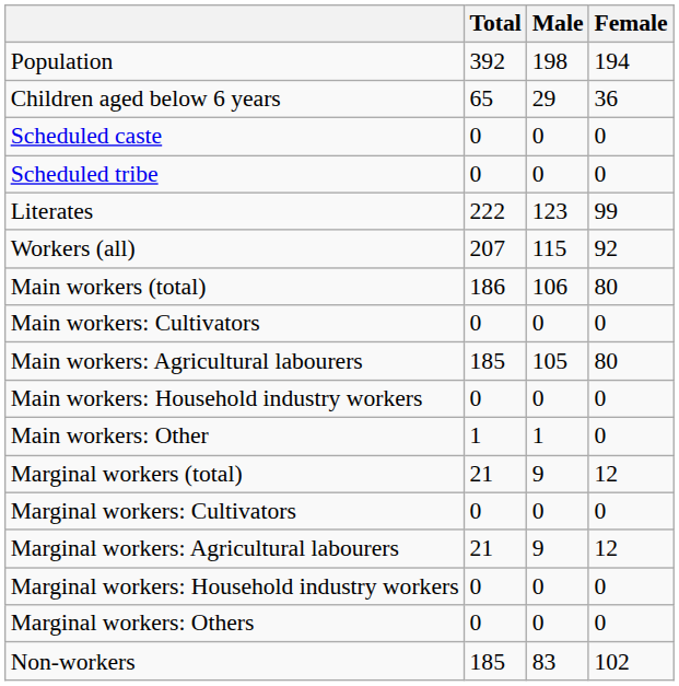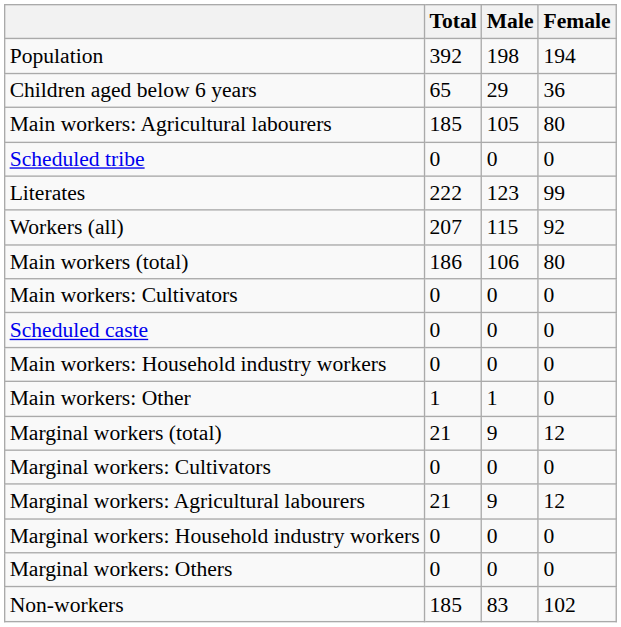rows swapped: Scheduled caste <-> Main workers: Agricultural labourers
